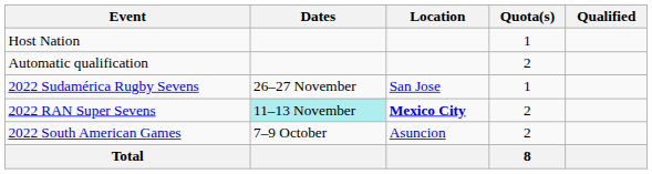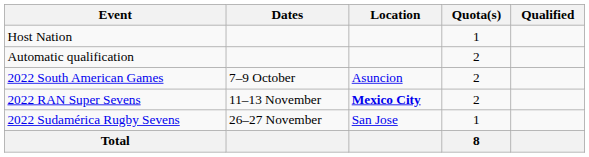rows swapped: 2022 South American Games <-> 2022 Sudamérica Rugby Sevens
2022 RAN Super Sevens | Dates: paleturquoise background -> no background
